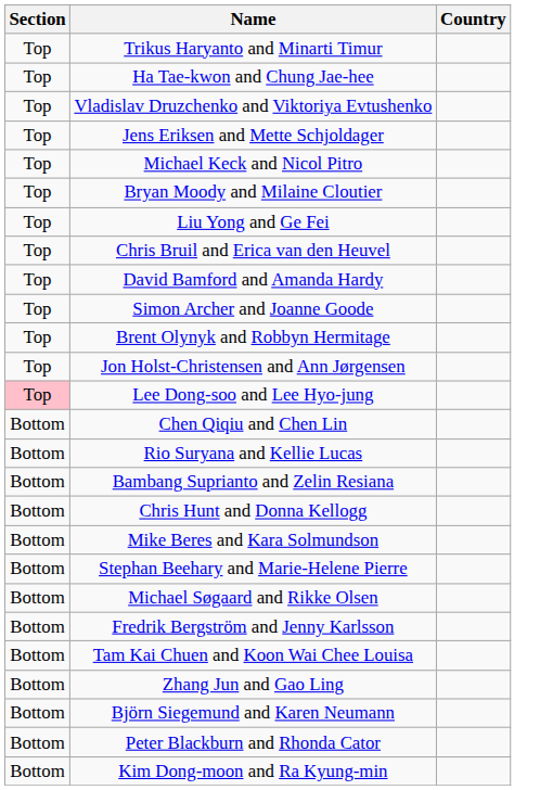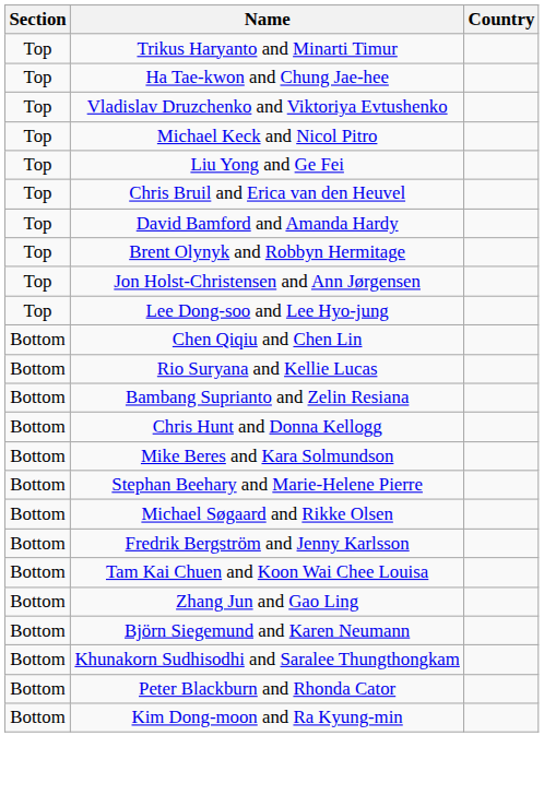- row: Top | Jens Eriksen and Mette Schjoldager
- row: Top | Bryan Moody and Milaine Cloutier
- row: Top | Simon Archer and Joanne Goode
Lee Dong-soo and Lee Hyo-jung | Section: pink background -> no background
+ row: Bottom | Khunakorn Sudhisodhi and Saralee Thungthongkam
